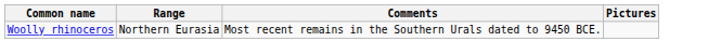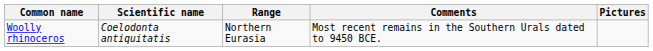+ column: Scientific name | Coelodonta antiquitatis
